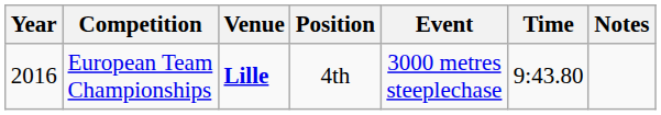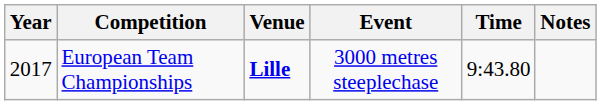- column: Position | 4th
European Team Championships | Year: 2016 -> 2017
